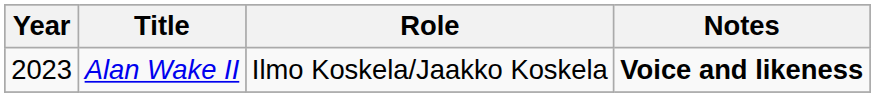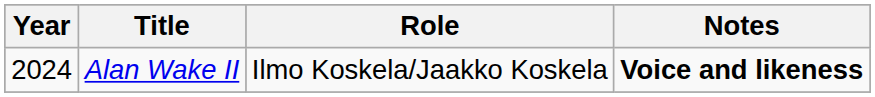Alan Wake II | Year: 2023 -> 2024
